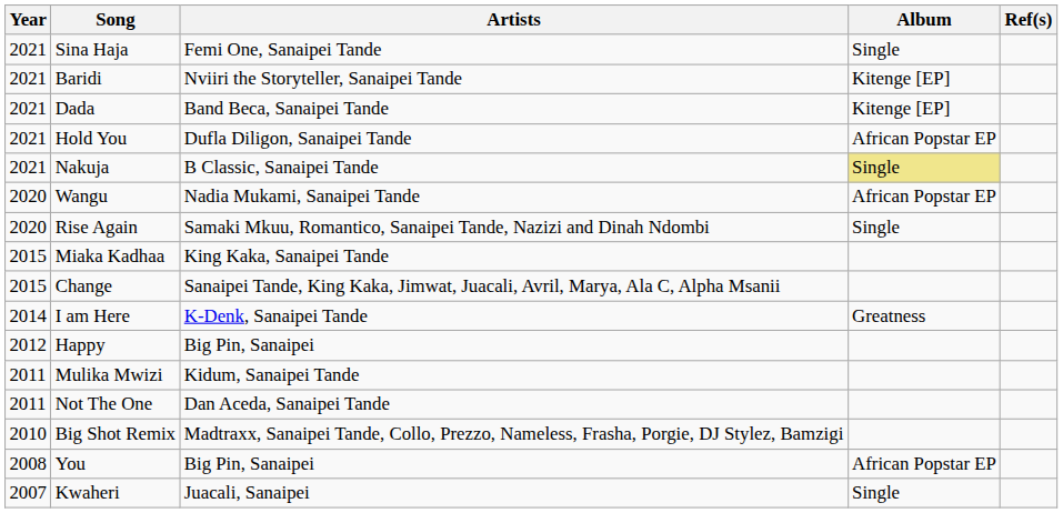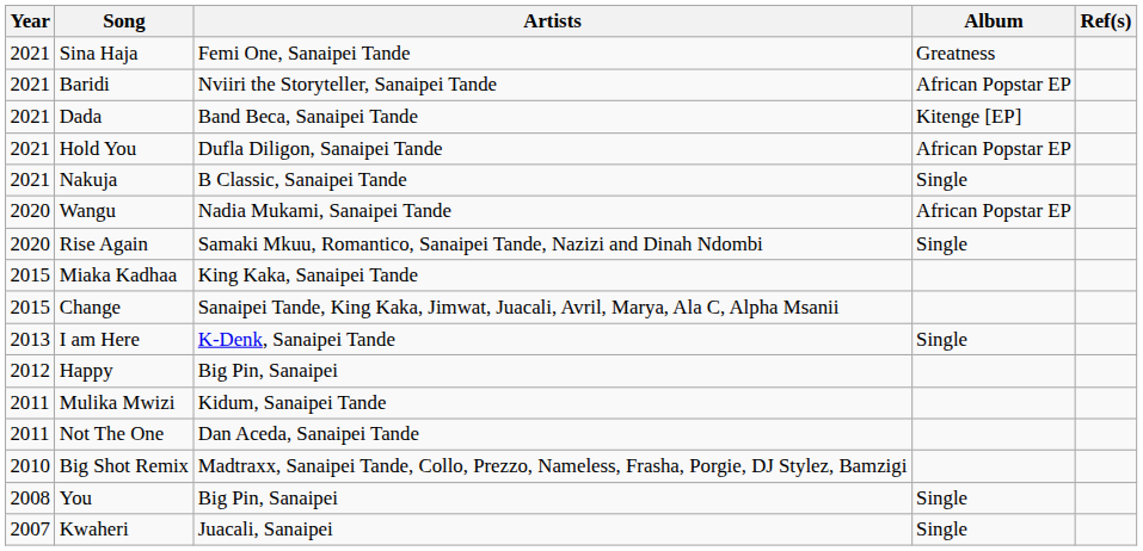Sina Haja | Album: Single -> Greatness
Baridi | Album: Kitenge [EP] -> African Popstar EP
Nakuja | Album: khaki background -> no background
I am Here | Year: 2014 -> 2013
I am Here | Album: Greatness -> Single
You | Album: African Popstar EP -> Single
